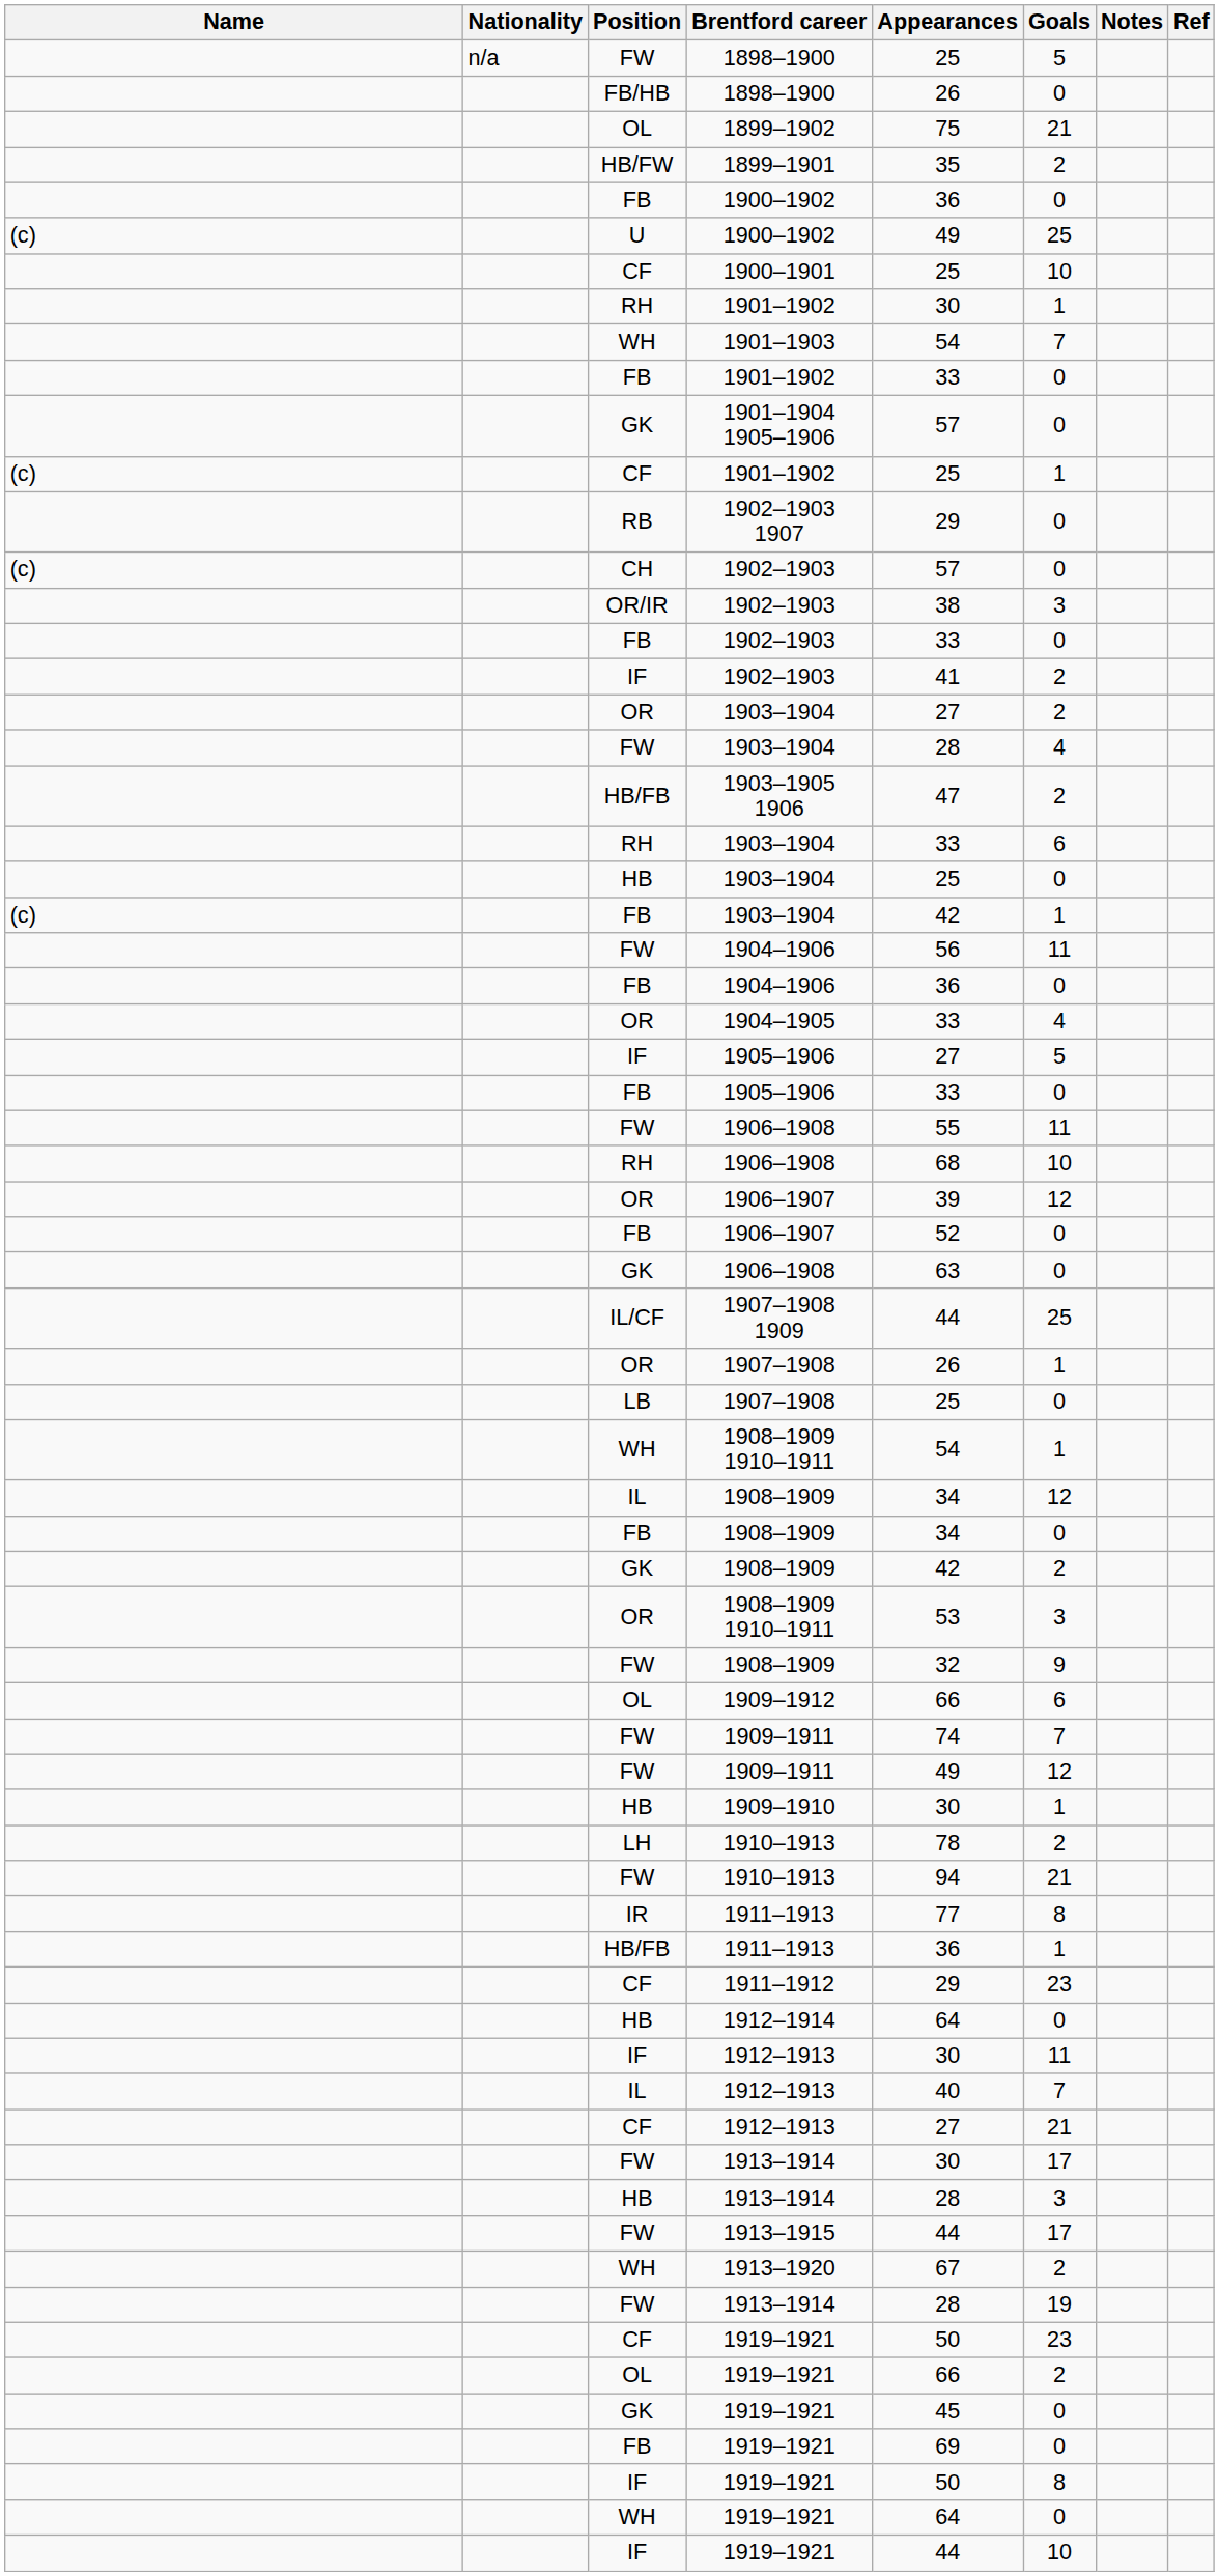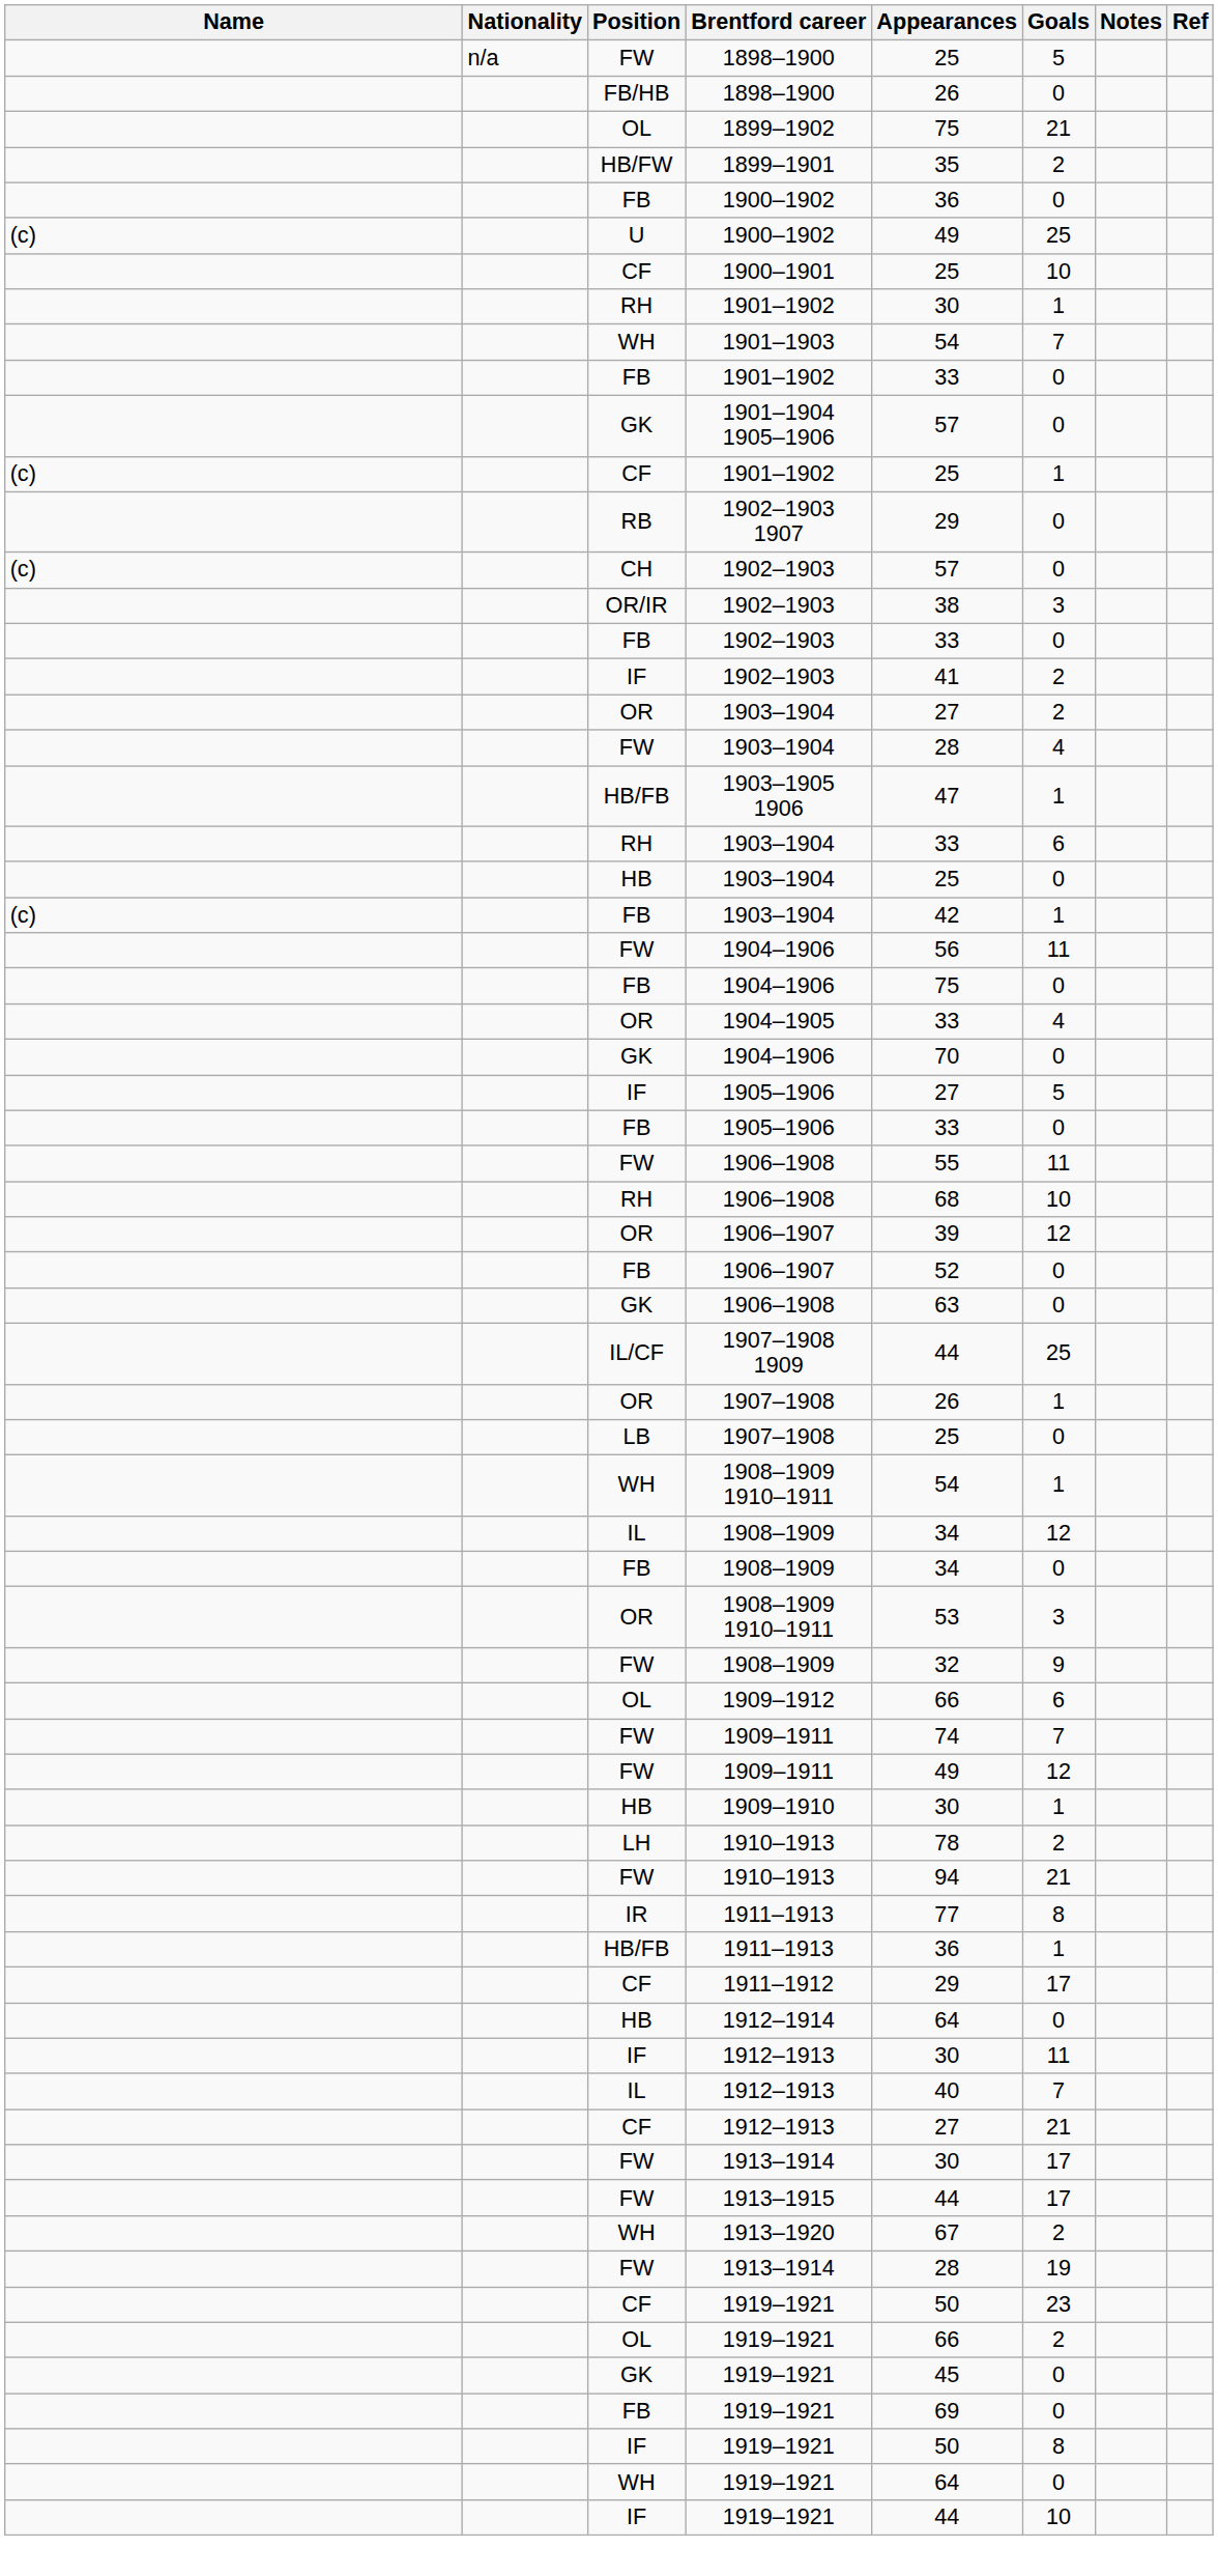1903–1905 1906 | Goals: 2 -> 1
FB / 1904–1906 | Appearances: 36 -> 75
+ row: GK | 1904–1906 | 70 | 0
- row: GK | 1908–1909 | 42 | 2
1911–1912 | Goals: 23 -> 17
- row: HB | 1913–1914 | 28 | 3
